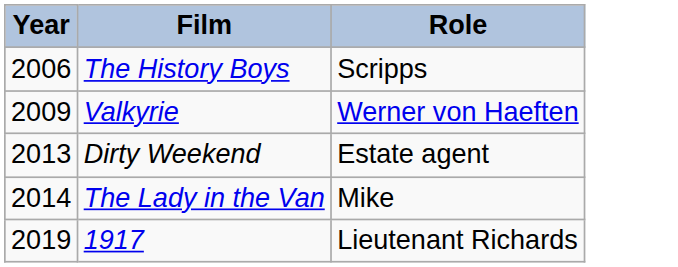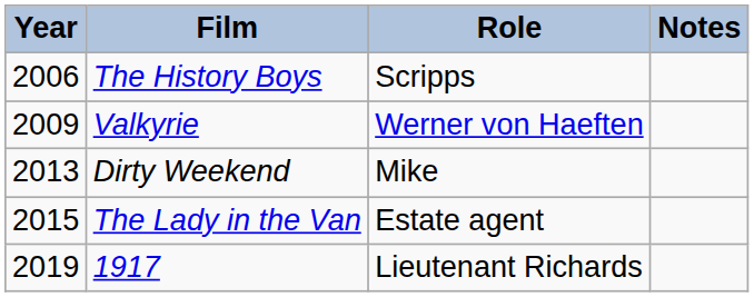+ column: Notes
Dirty Weekend | Role: Estate agent -> Mike
The Lady in the Van | Year: 2014 -> 2015
The Lady in the Van | Role: Mike -> Estate agent
